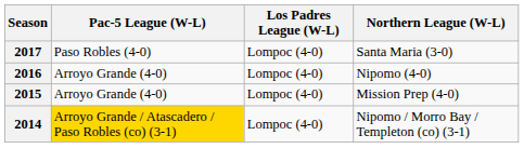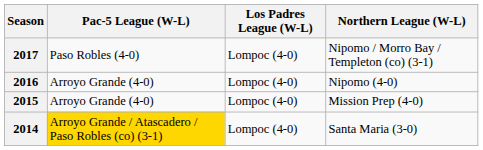2017 | Northern League (W-L): Santa Maria (3-0) -> Nipomo / Morro Bay / Templeton (co) (3-1)
2014 | Northern League (W-L): Nipomo / Morro Bay / Templeton (co) (3-1) -> Santa Maria (3-0)
